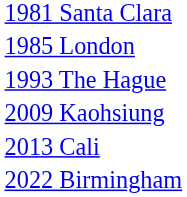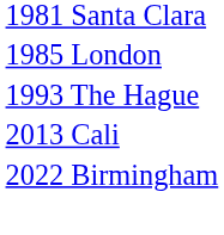- row: 2009 Kaohsiung
